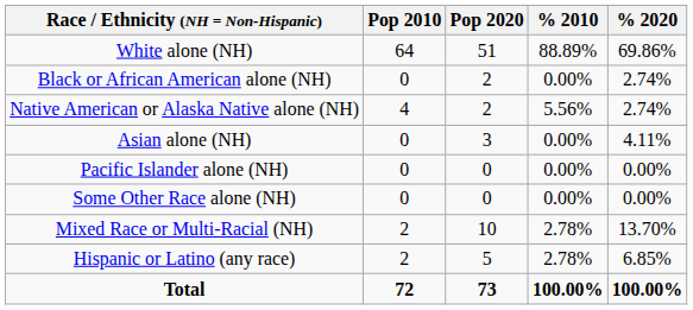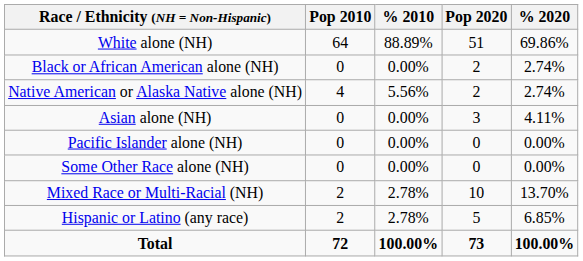columns swapped: Pop 2020 <-> % 2010
